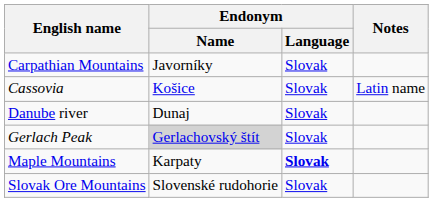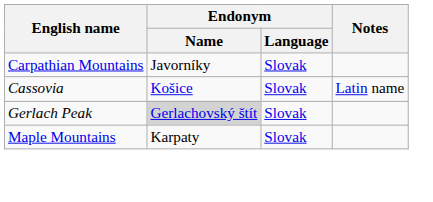- row: Danube river | Dunaj | Slovak
Maple Mountains | Endonym / Language: bold -> normal
- row: Slovak Ore Mountains | Slovenské rudohorie | Slovak
